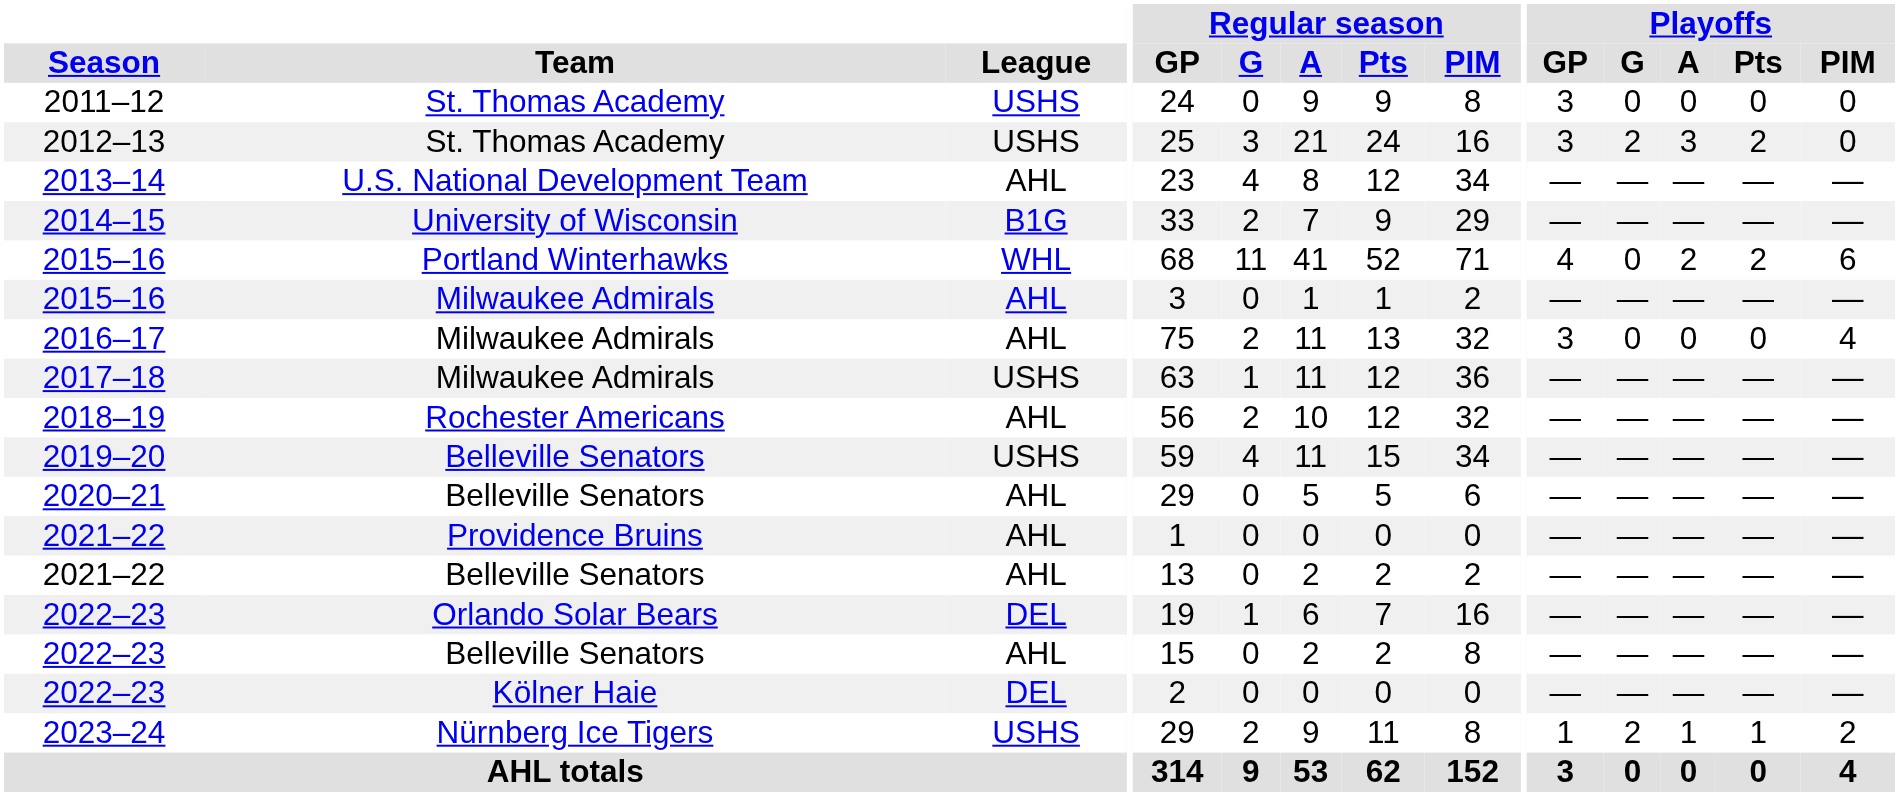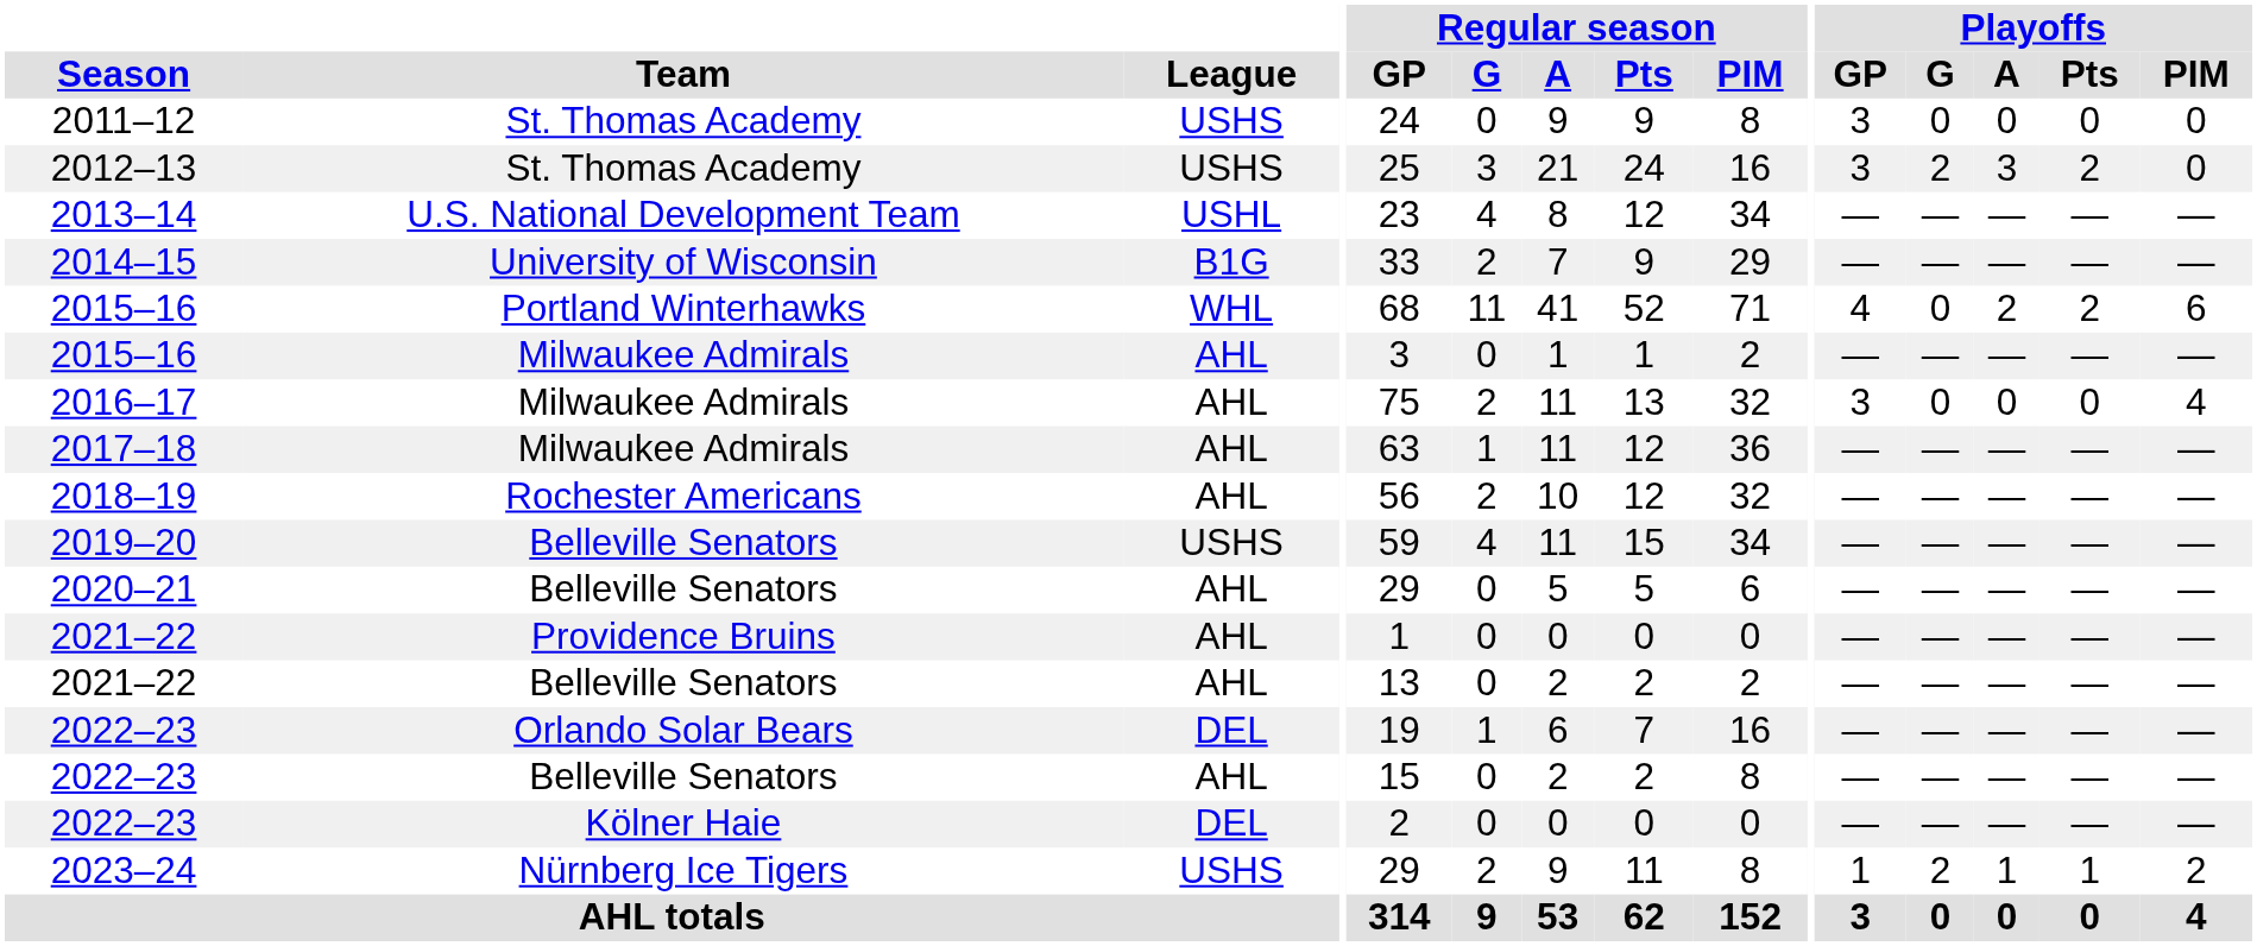2013–14 | League: AHL -> USHL
2017–18 | League: USHS -> AHL
